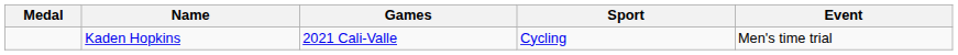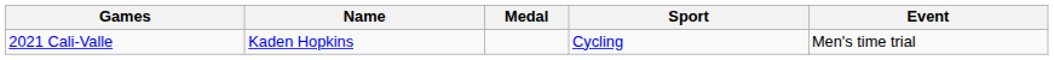columns swapped: Medal <-> Games
